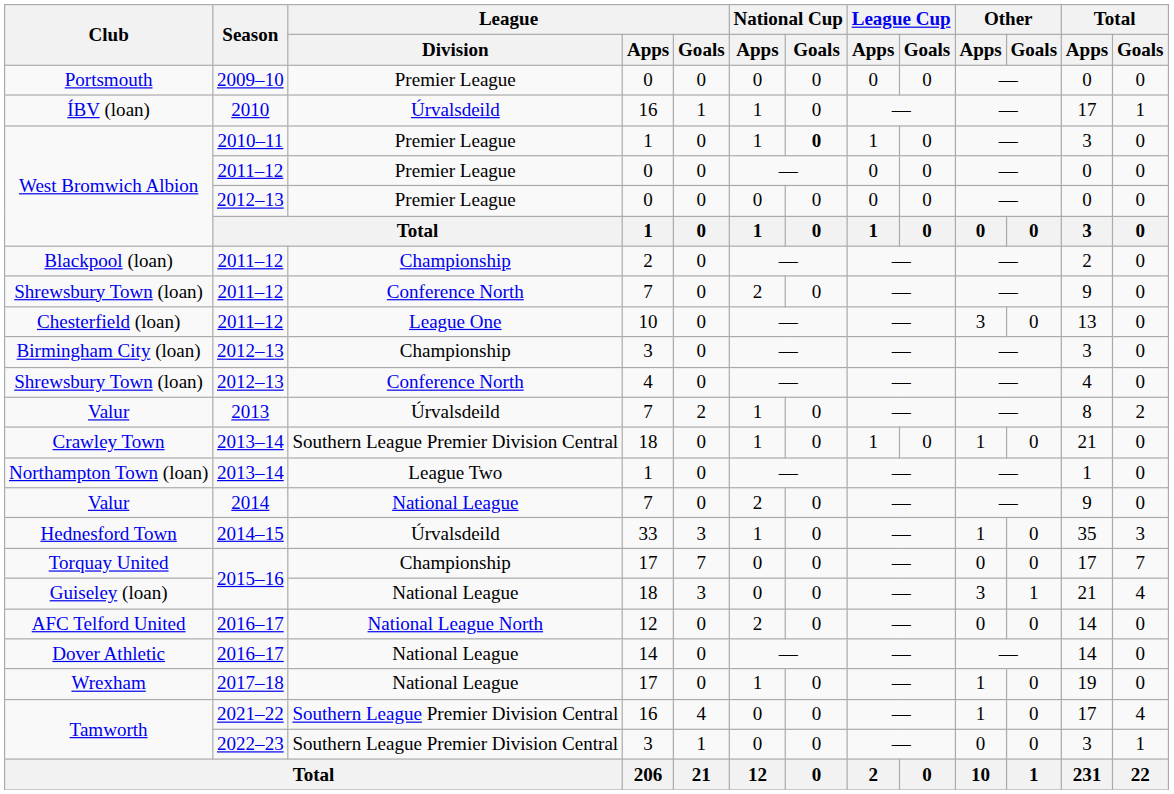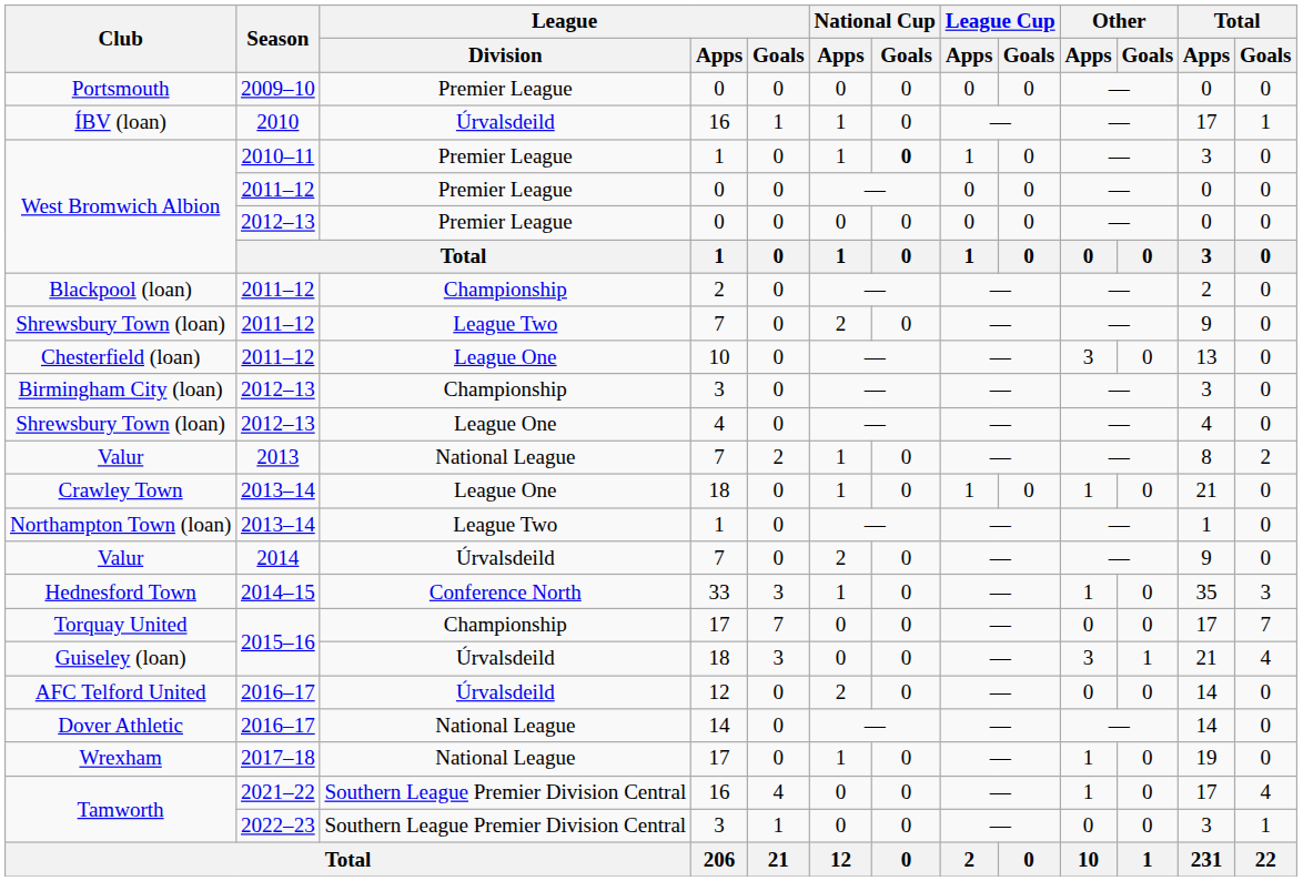Shrewsbury Town (loan) / 2011–12 | League / Division: Conference North -> League Two
Shrewsbury Town (loan) / 2012–13 | League / Division: Conference North -> League One
Valur / 2013 | League / Division: Úrvalsdeild -> National League
Crawley Town | League / Division: Southern League Premier Division Central -> League One
Valur / 2014 | League / Division: National League -> Úrvalsdeild
Hednesford Town | League / Division: Úrvalsdeild -> Conference North
Guiseley (loan) | League / Division: National League -> Úrvalsdeild
AFC Telford United | League / Division: National League North -> Úrvalsdeild
